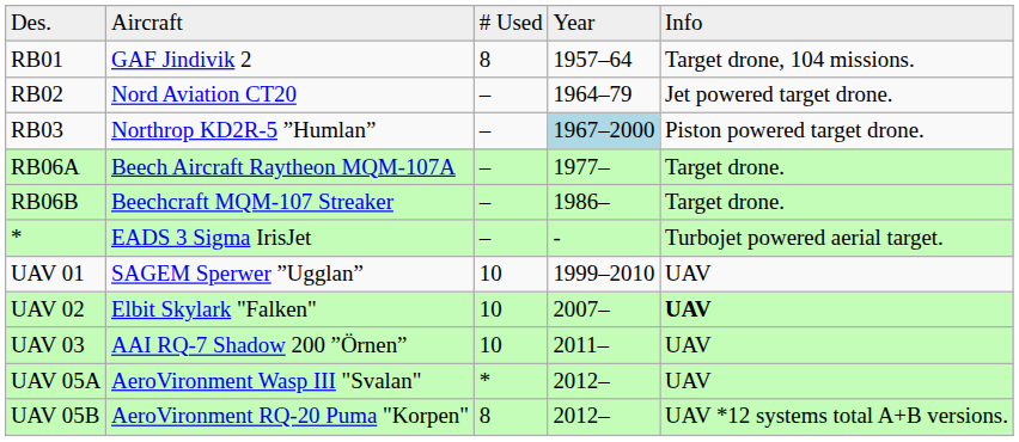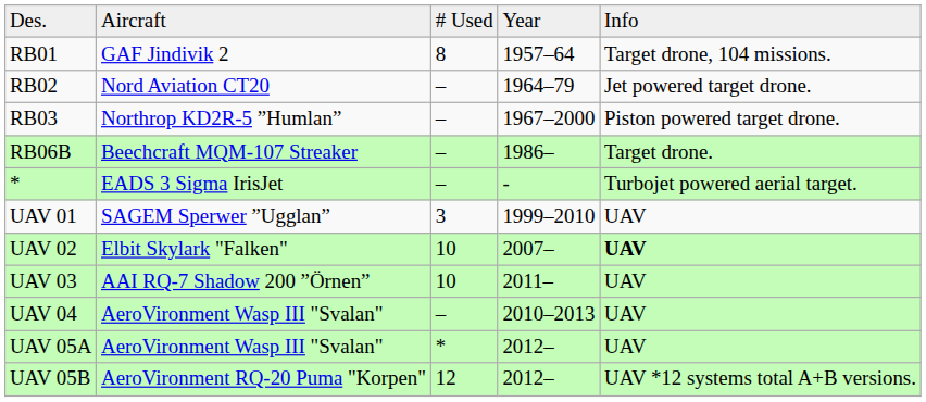RB03 | column 4: lightblue background -> no background
- row: RB06A | Beech Aircraft Raytheon MQM-107A | – | 1977– | Target drone.
UAV 01 | column 3: 10 -> 3
+ row: UAV 04 | AeroVironment Wasp III "Svalan" | – | 2010–2013 | UAV
UAV 05B | column 3: 8 -> 12
